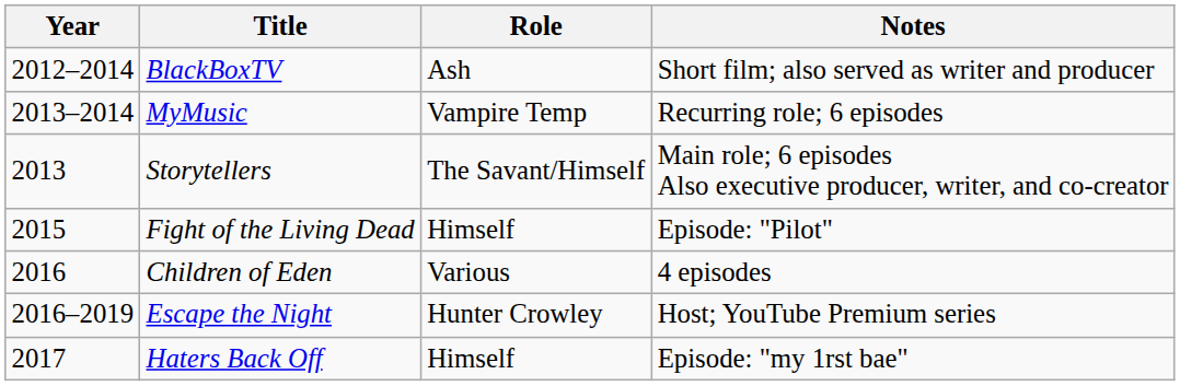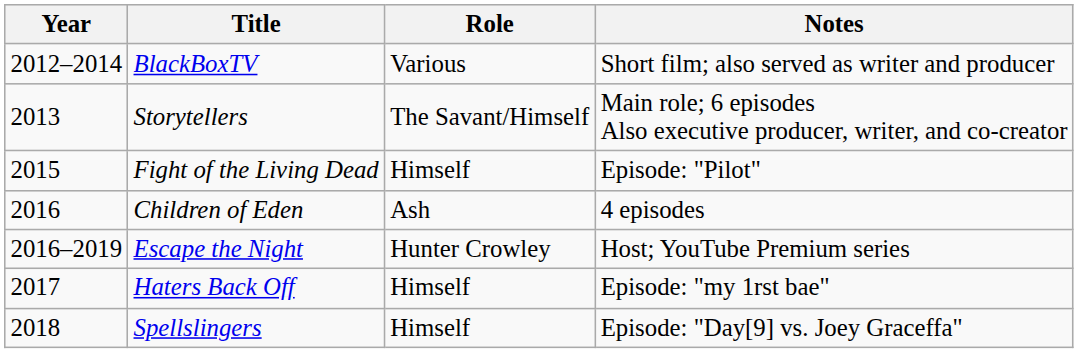BlackBoxTV | Role: Ash -> Various
- row: 2013–2014 | MyMusic | Vampire Temp | Recurring role; 6 episodes
Children of Eden | Role: Various -> Ash
+ row: 2018 | Spellslingers | Himself | Episode: "Day[9] vs. Joey Graceffa"
